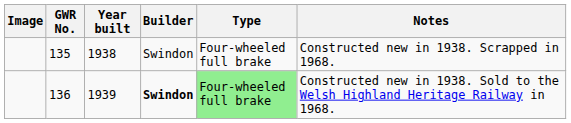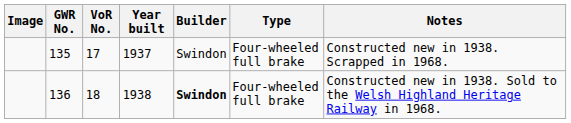+ column: VoR No. | 17 | 18
135 | Year built: 1938 -> 1937
136 | Year built: 1939 -> 1938
136 | Type: lightgreen background -> no background
